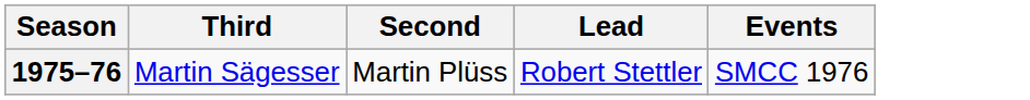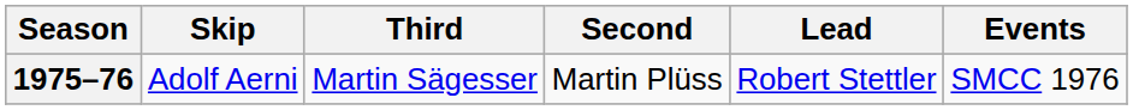+ column: Skip | Adolf Aerni
